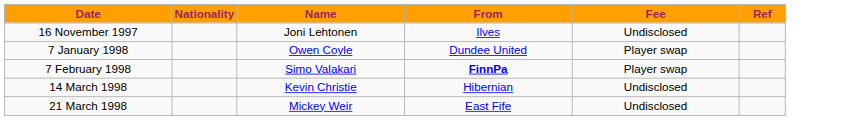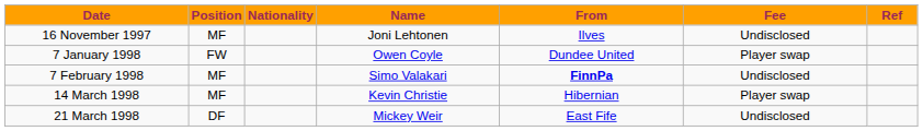+ column: Position | MF | FW | MF | MF | DF
7 February 1998 | Fee: Player swap -> Undisclosed
14 March 1998 | Fee: Undisclosed -> Player swap
